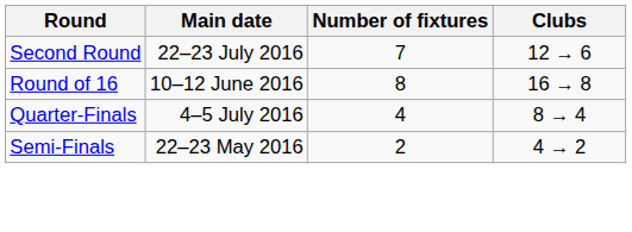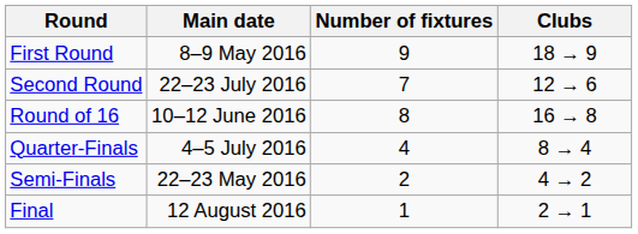+ row: First Round | 8–9 May 2016 | 9 | 18 → 9
+ row: Final | 12 August 2016 | 1 | 2 → 1
